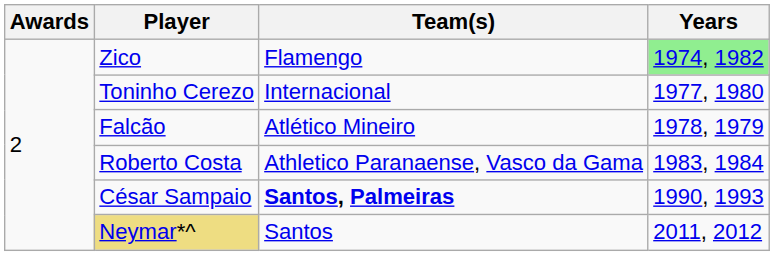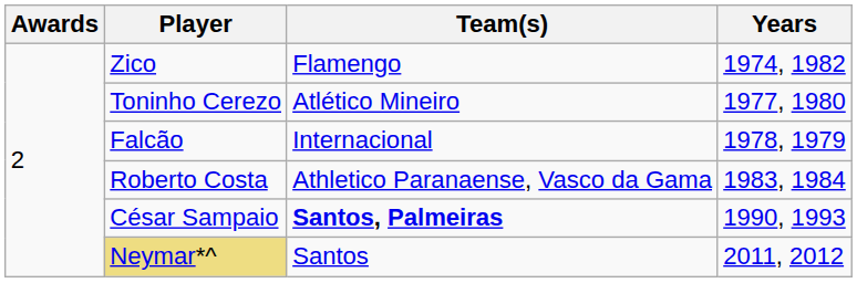Zico | Years: lightgreen background -> no background
Toninho Cerezo | Team(s): Internacional -> Atlético Mineiro
Falcão | Team(s): Atlético Mineiro -> Internacional
